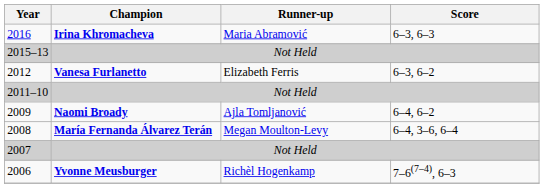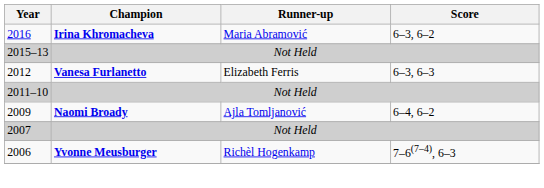2016 | Score: 6–3, 6–3 -> 6–3, 6–2
2012 | Score: 6–3, 6–2 -> 6–3, 6–3
- row: 2008 | María Fernanda Álvarez Terán | Megan Moulton-Levy | 6–4, 3–6, 6–4
